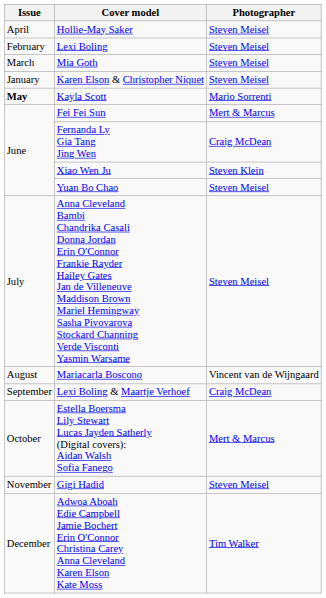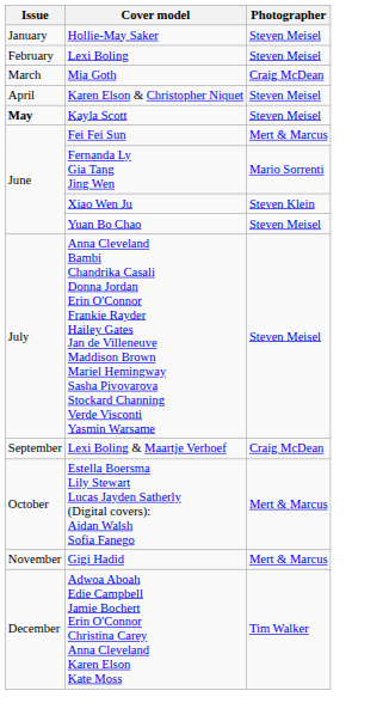Hollie-May Saker | Issue: April -> January
Mia Goth | Photographer: Steven Meisel -> Craig McDean
Karen Elson & Christopher Niquet | Issue: January -> April
Kayla Scott | Photographer: Mario Sorrenti -> Steven Meisel
Fernanda Ly Gia Tang Jing Wen | Photographer: Craig McDean -> Mario Sorrenti
- row: August | Mariacarla Boscono | Vincent van de Wijngaard
Gigi Hadid | Photographer: Steven Meisel -> Mert & Marcus
